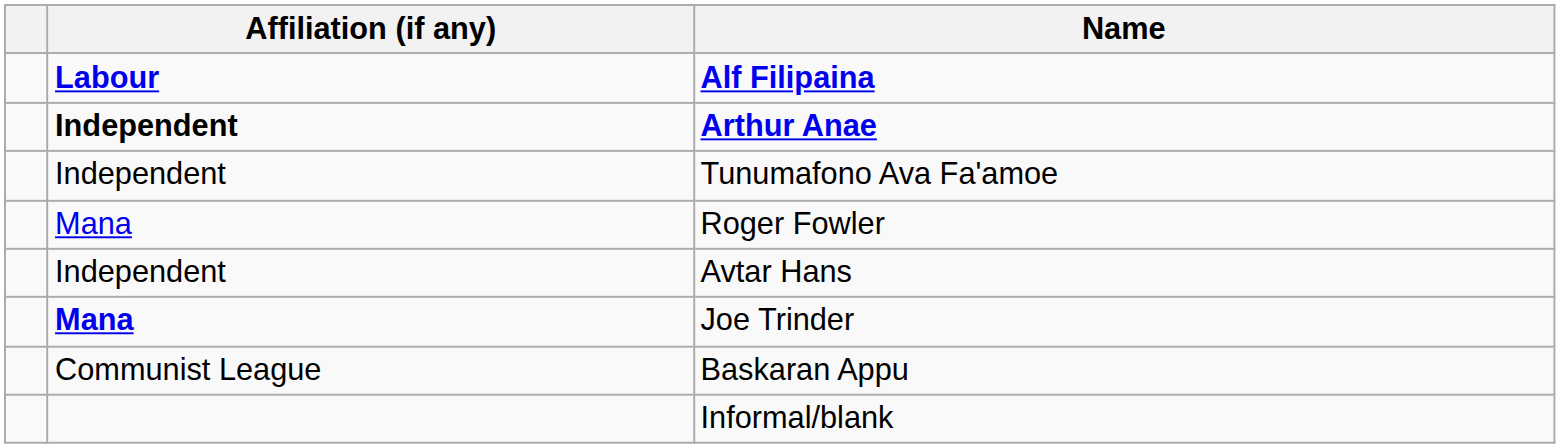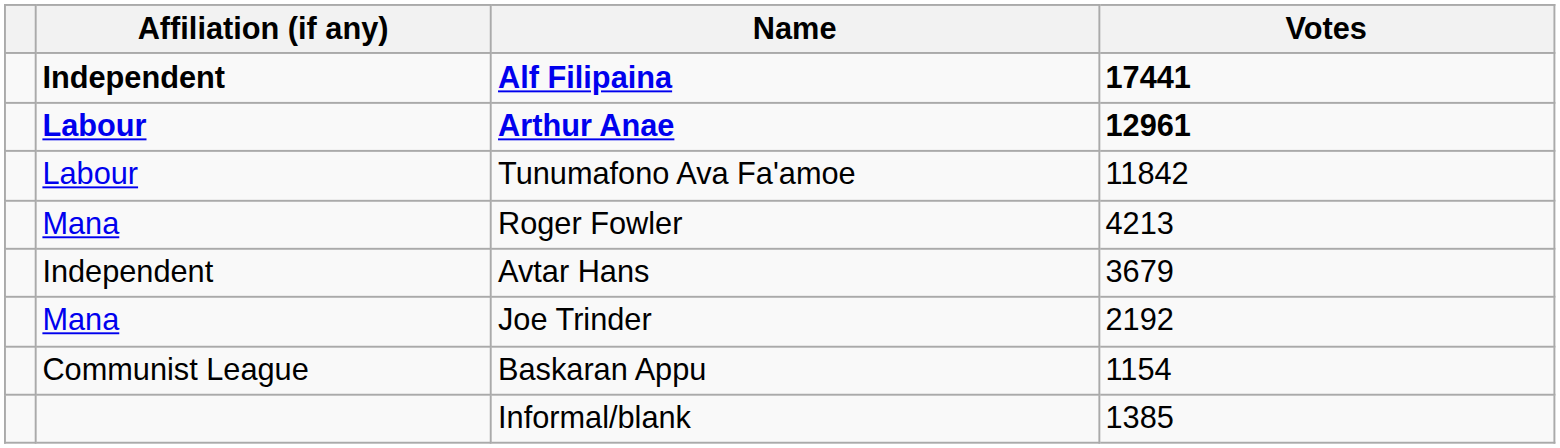+ column: Votes | 17441 | 12961 | 11842 | 4213 | 3679 | 2192 | 1154 | 1385
Alf Filipaina | Affiliation (if any): Labour -> Independent
Arthur Anae | Affiliation (if any): Independent -> Labour
Tunumafono Ava Fa'amoe | Affiliation (if any): Independent -> Labour
Joe Trinder | Affiliation (if any): bold -> normal
